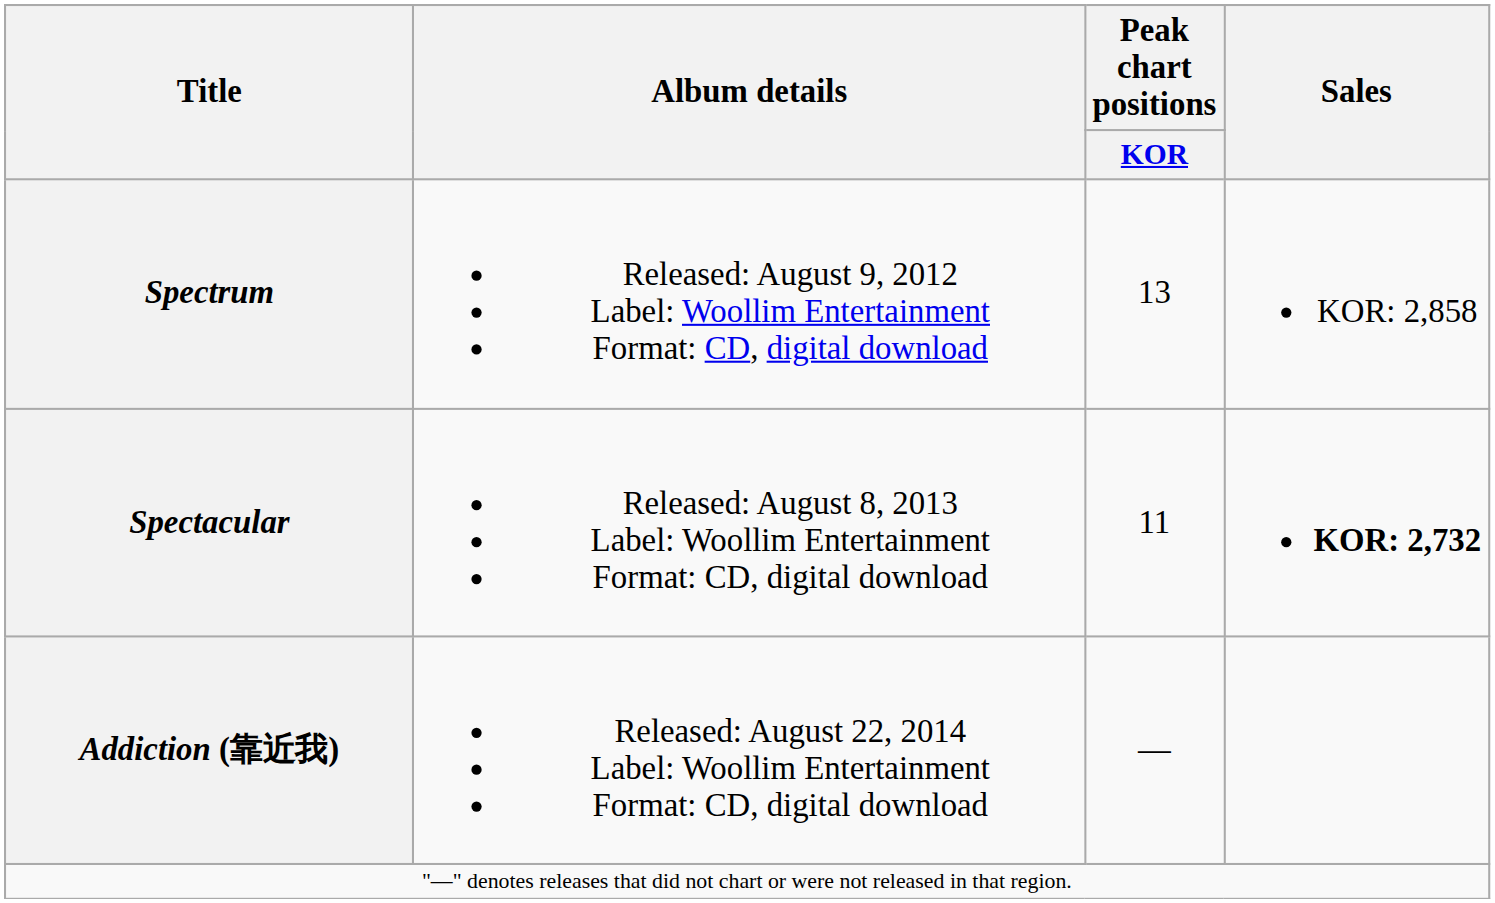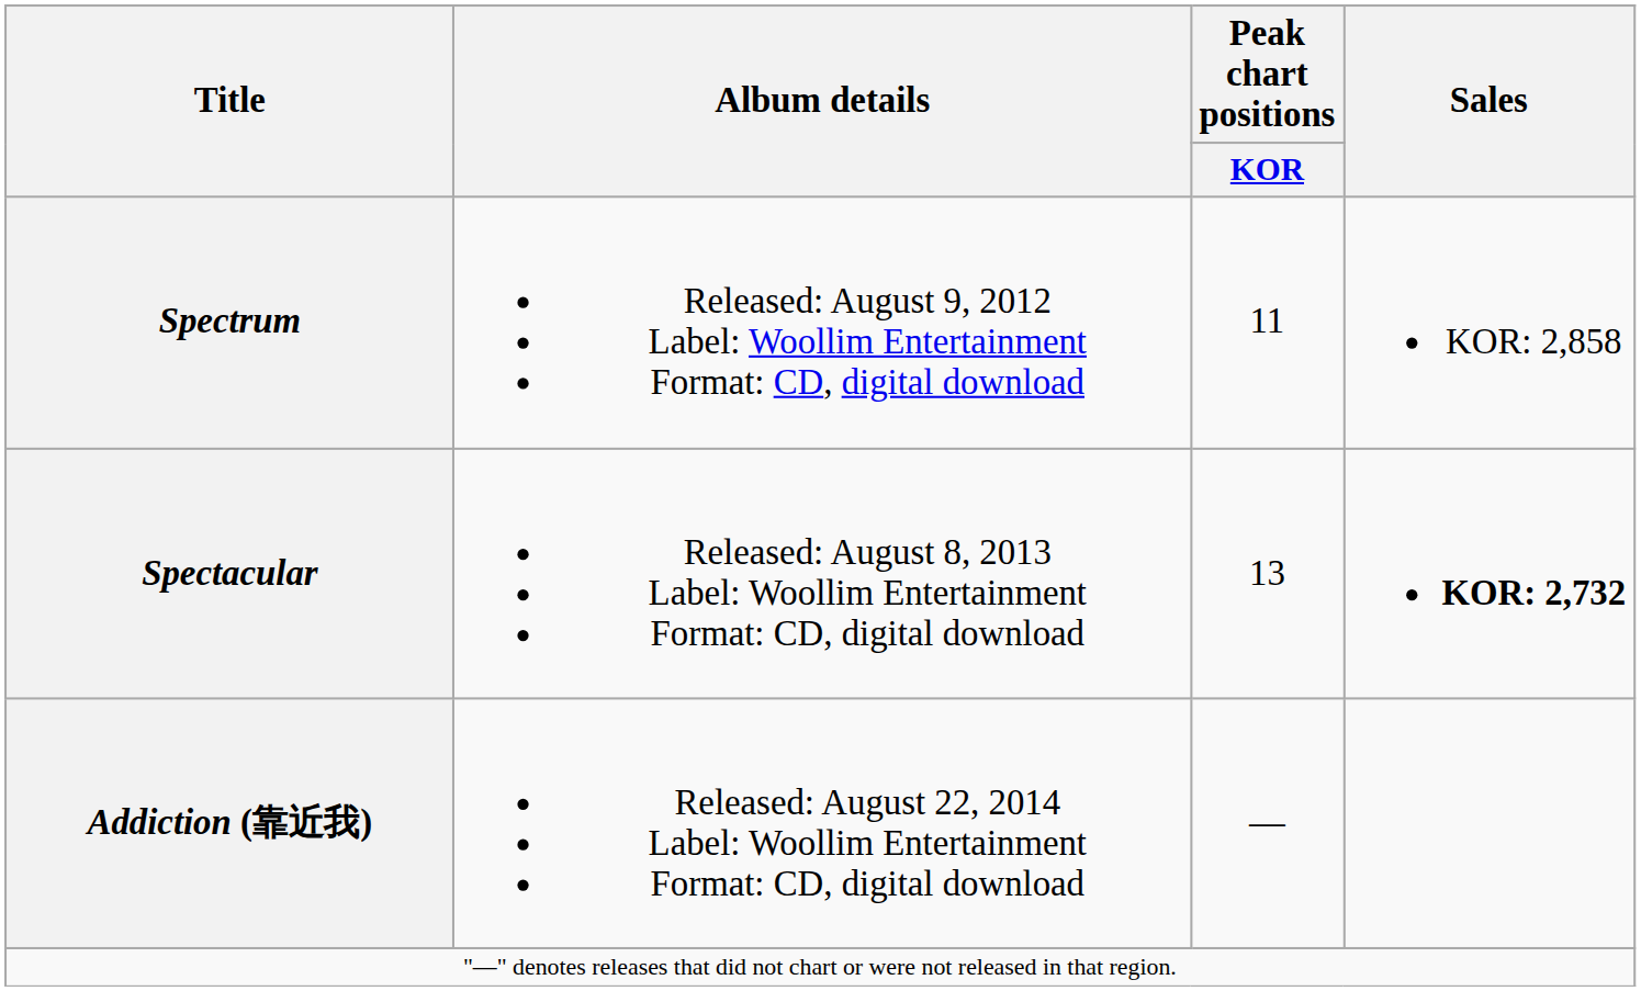Spectrum | Peak chart positions / KOR: 13 -> 11
Spectacular | Peak chart positions / KOR: 11 -> 13
